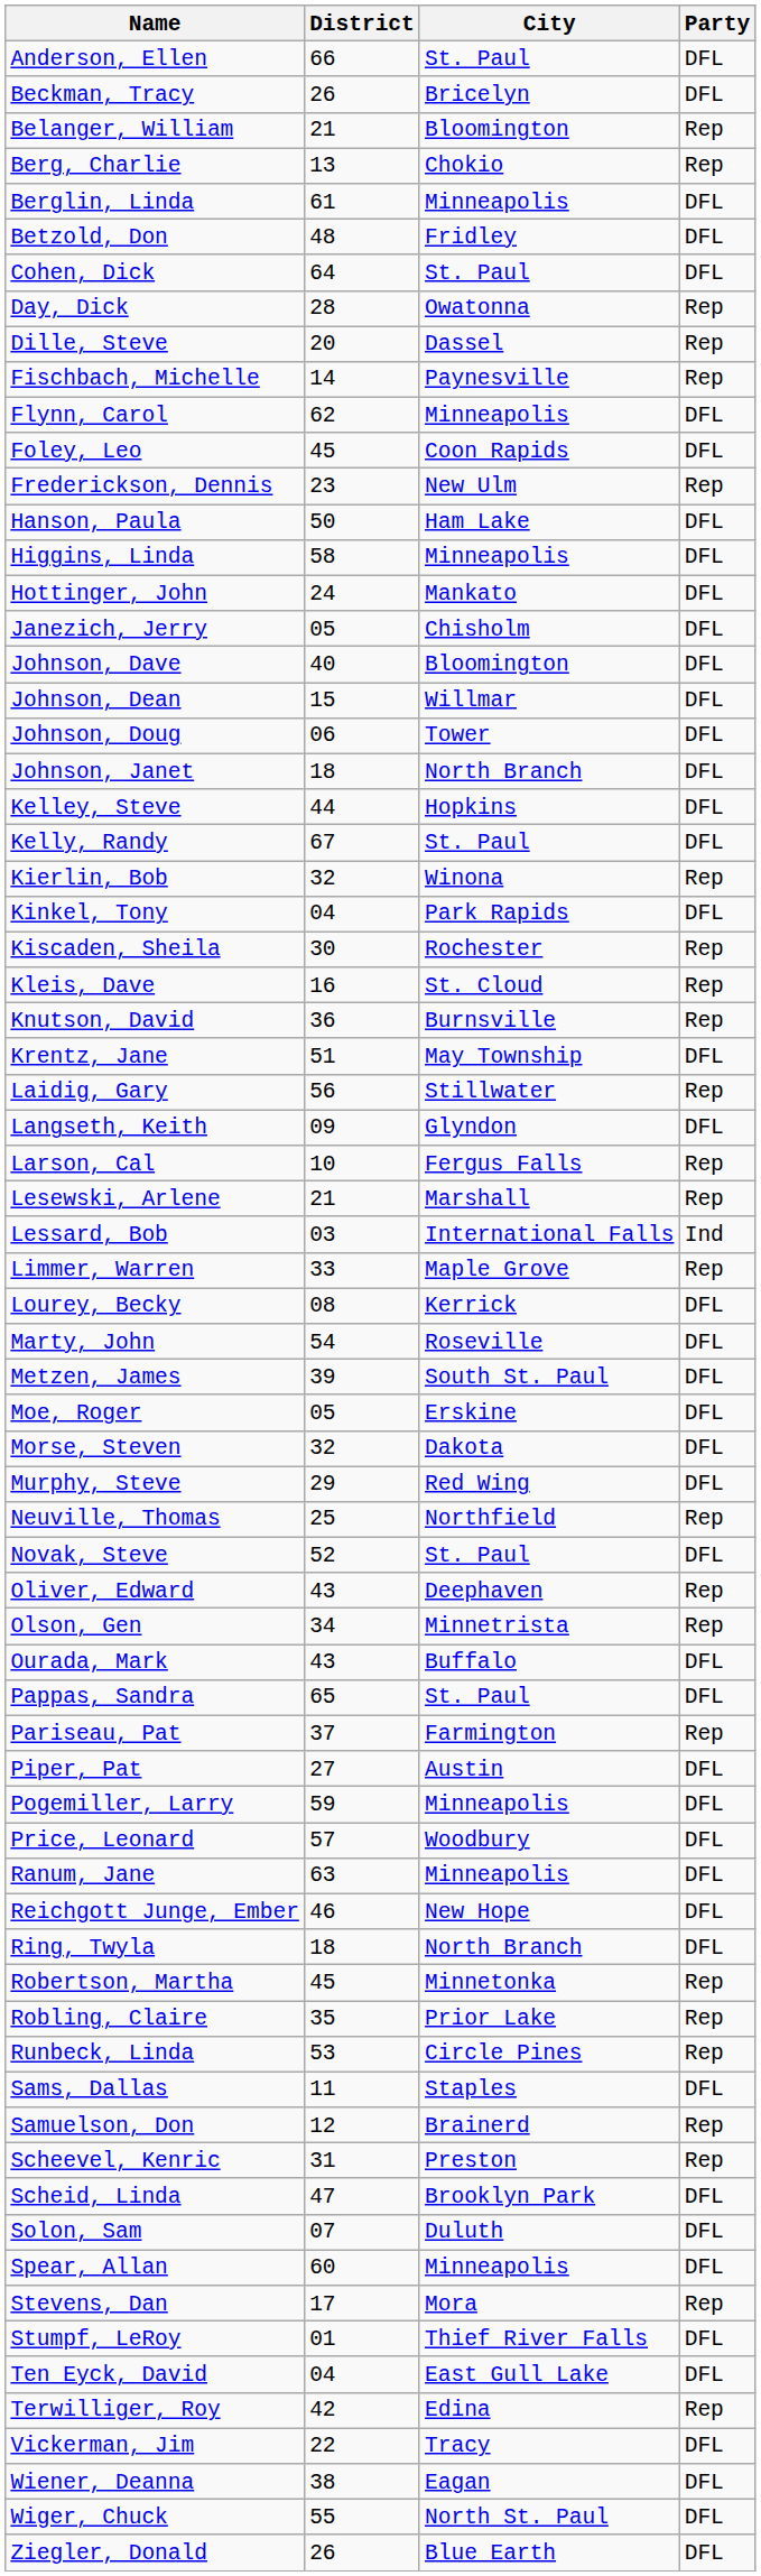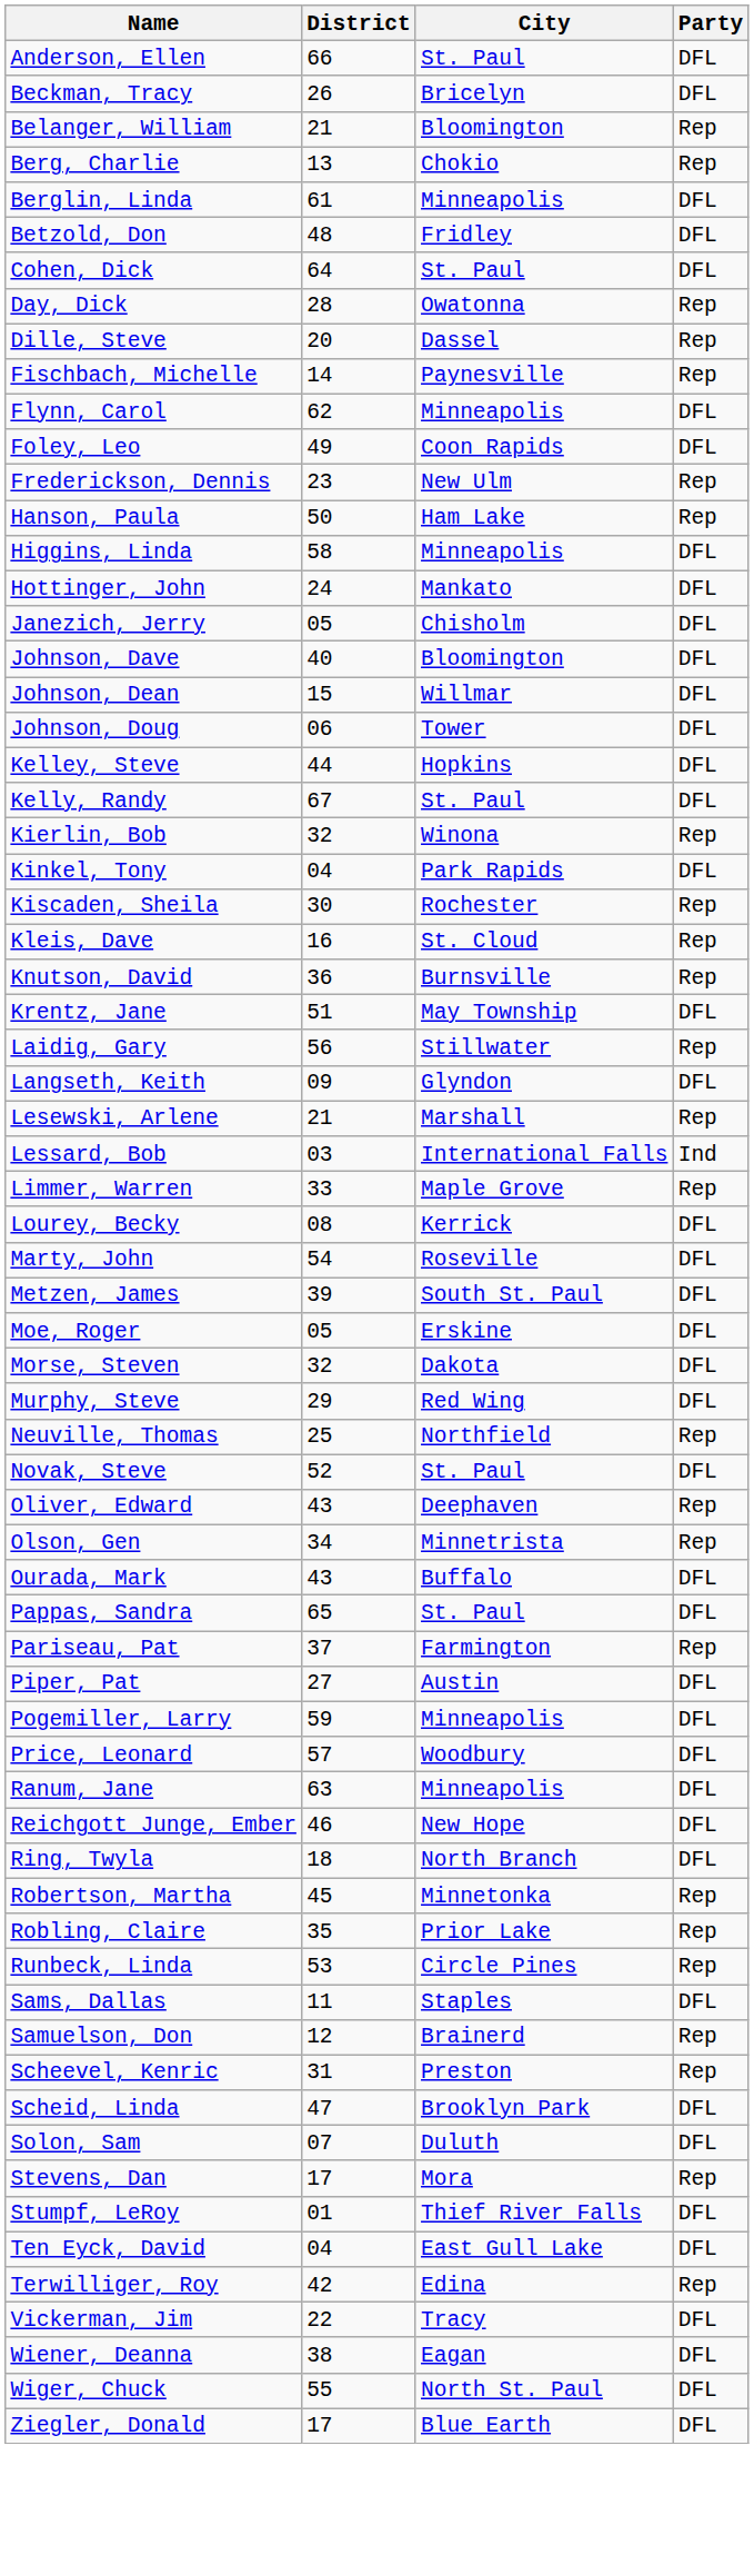Foley, Leo | District: 45 -> 49
Hanson, Paula | Party: DFL -> Rep
- row: Johnson, Janet | 18 | North Branch | DFL
- row: Larson, Cal | 10 | Fergus Falls | Rep
- row: Spear, Allan | 60 | Minneapolis | DFL
Ziegler, Donald | District: 26 -> 17
